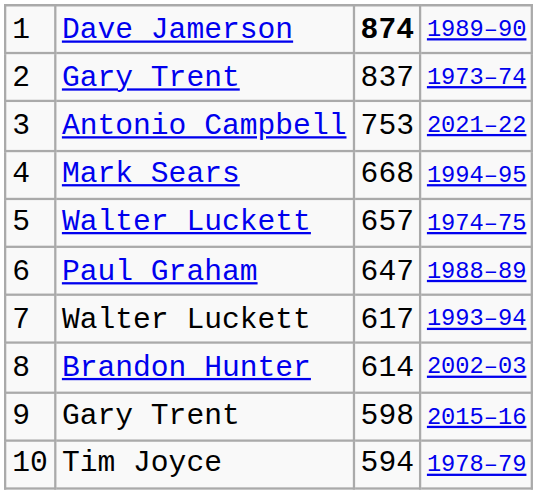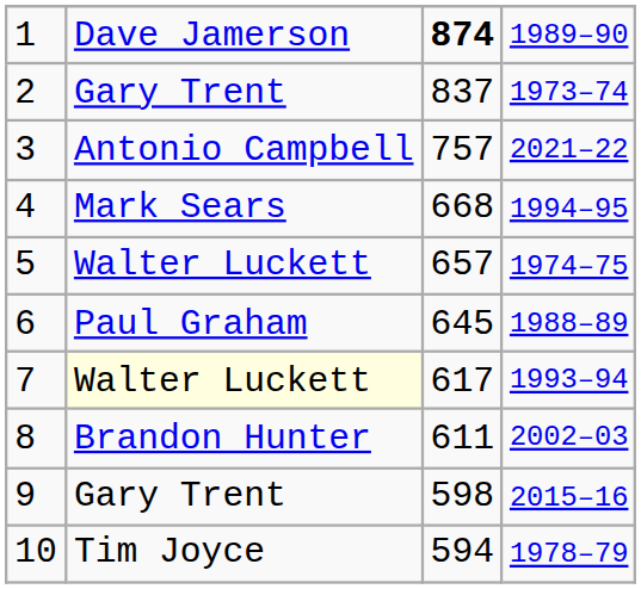3 | column 3: 753 -> 757
6 | column 3: 647 -> 645
7 | column 2: no background -> lightyellow background
8 | column 3: 614 -> 611
